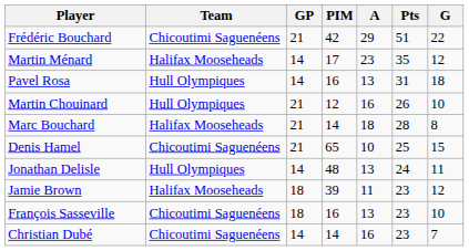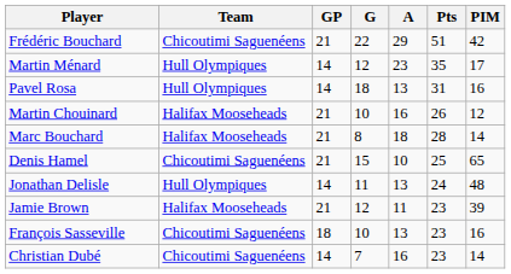columns swapped: G <-> PIM
Martin Ménard | Team: Halifax Mooseheads -> Hull Olympiques
Martin Chouinard | Team: Hull Olympiques -> Halifax Mooseheads
Jamie Brown | GP: 18 -> 21
